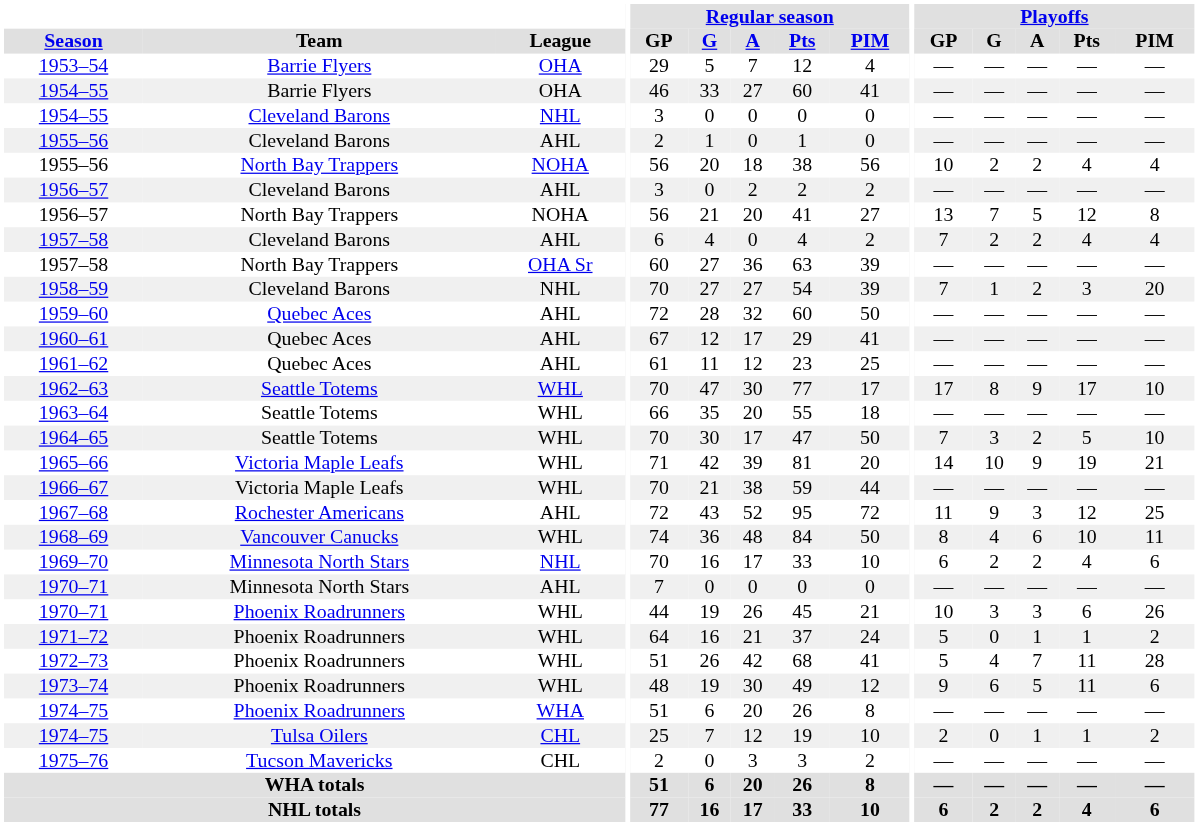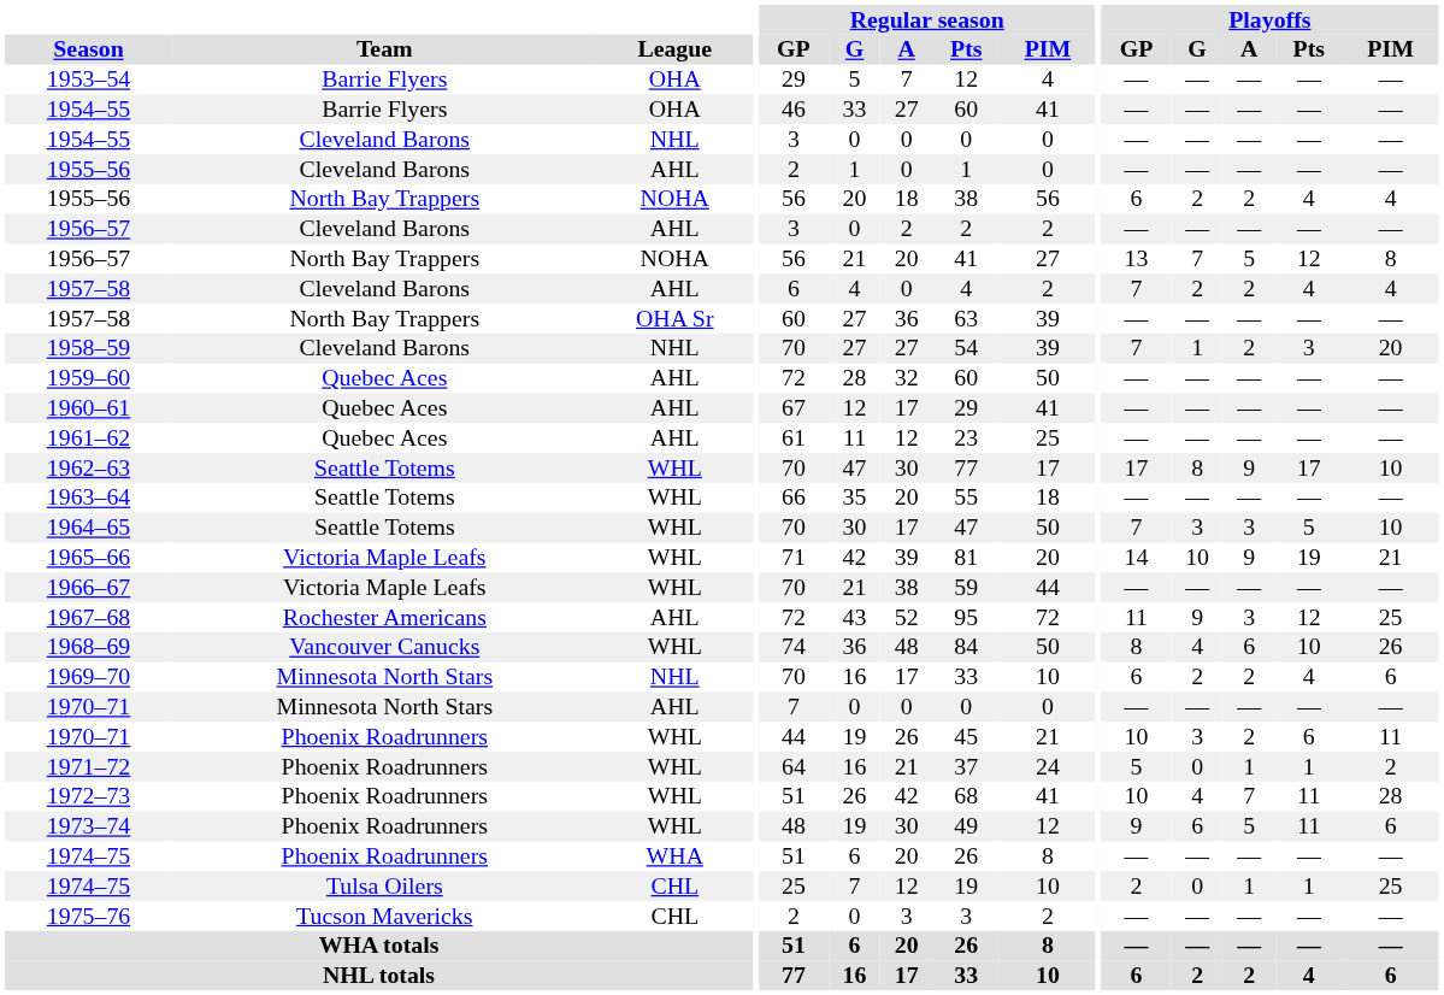1955–56 / North Bay Trappers | Playoffs / GP: 10 -> 6
1964–65 | Playoffs / A: 2 -> 3
1968–69 | Playoffs / PIM: 11 -> 26
1970–71 / Phoenix Roadrunners | Playoffs / A: 3 -> 2
1970–71 / Phoenix Roadrunners | Playoffs / PIM: 26 -> 11
1972–73 | Playoffs / GP: 5 -> 10
1974–75 / Tulsa Oilers | Playoffs / PIM: 2 -> 25
